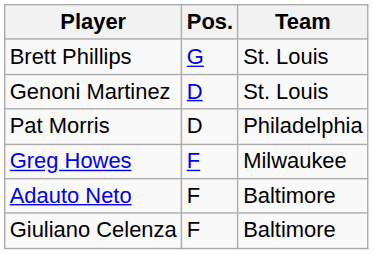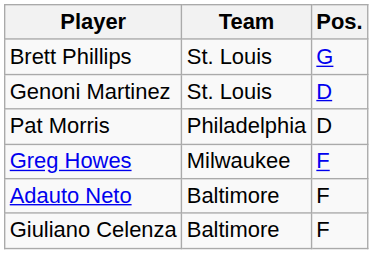columns swapped: Pos. <-> Team
